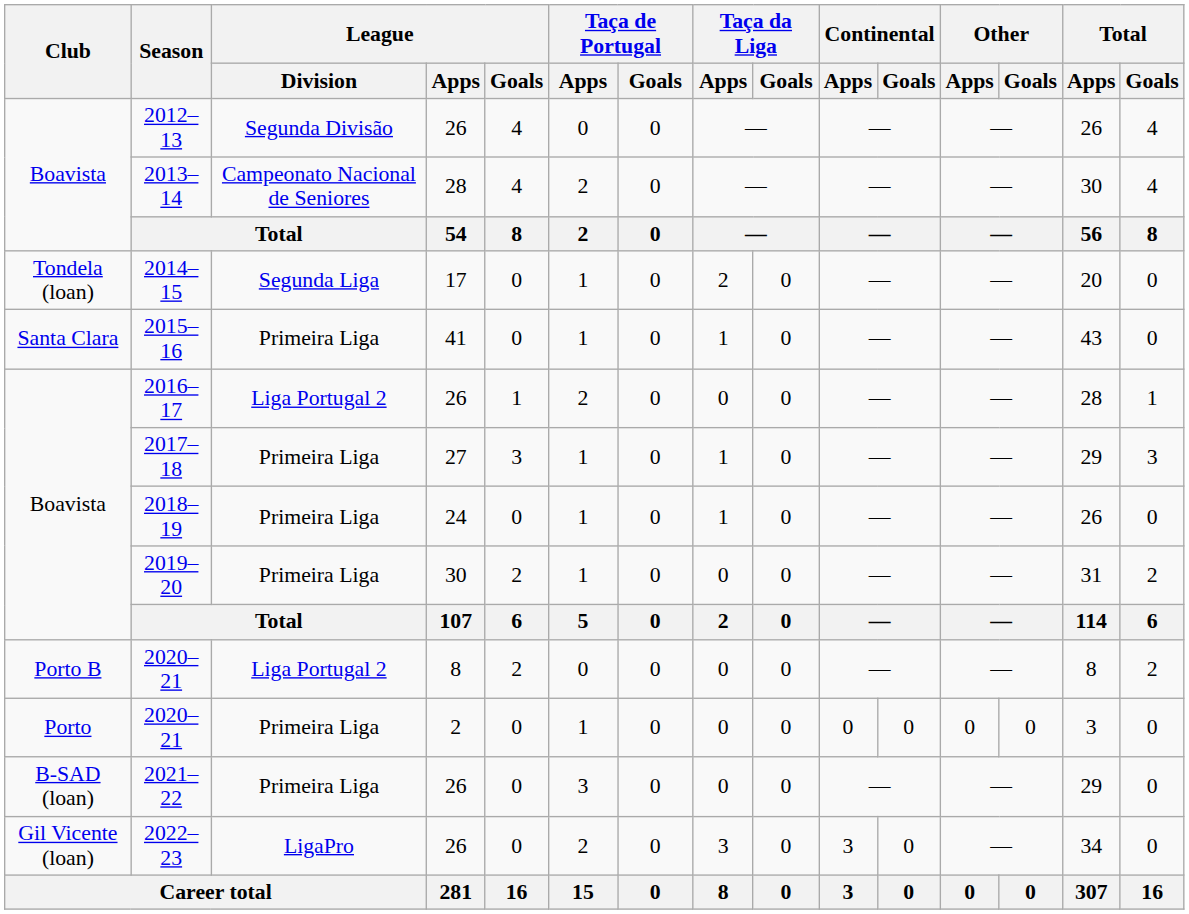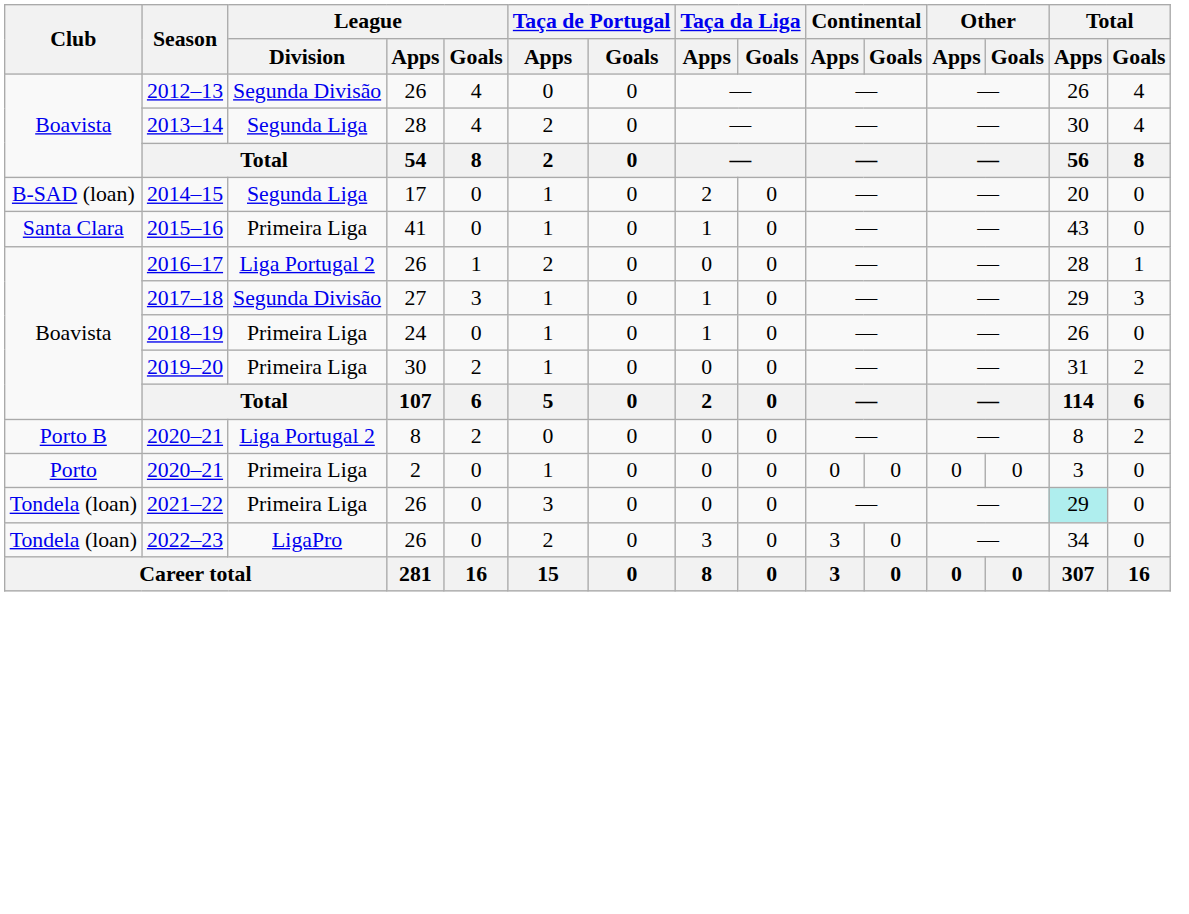2013–14 | League / Division: Campeonato Nacional de Seniores -> Segunda Liga
2014–15 | Club: Tondela (loan) -> B-SAD (loan)
2017–18 | League / Division: Primeira Liga -> Segunda Divisão
2021–22 | Club: B-SAD (loan) -> Tondela (loan)
2021–22 | Total / Apps: no background -> paleturquoise background
2022–23 | Club: Gil Vicente (loan) -> Tondela (loan)
